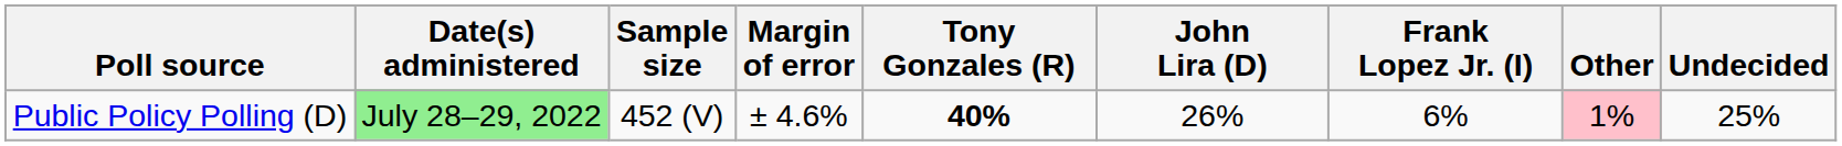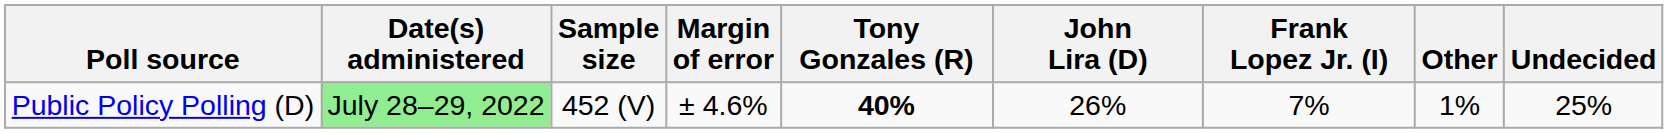Public Policy Polling (D) | Frank Lopez Jr. (I): 6% -> 7%
Public Policy Polling (D) | Other: pink background -> no background
